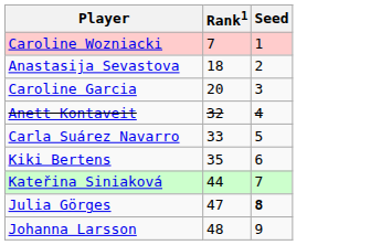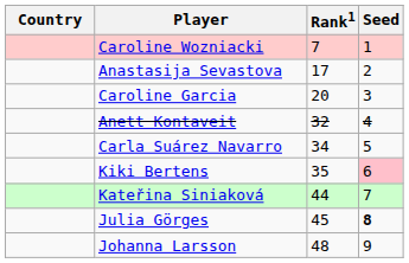+ column: Country
Anastasija Sevastova | Rank1: 18 -> 17
Carla Suárez Navarro | Rank1: 33 -> 34
Kiki Bertens | Seed: no background -> pink background
Julia Görges | Rank1: 47 -> 45
